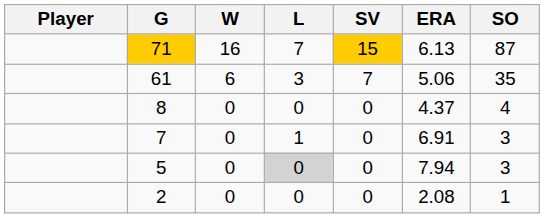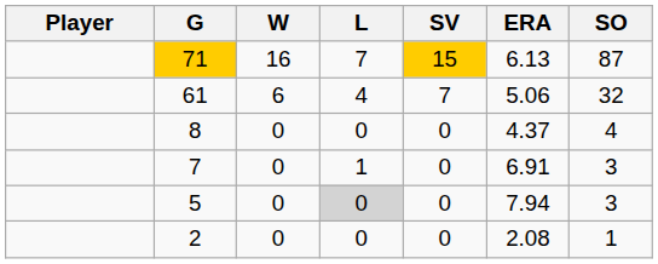61 | L: 3 -> 4
61 | SO: 35 -> 32
